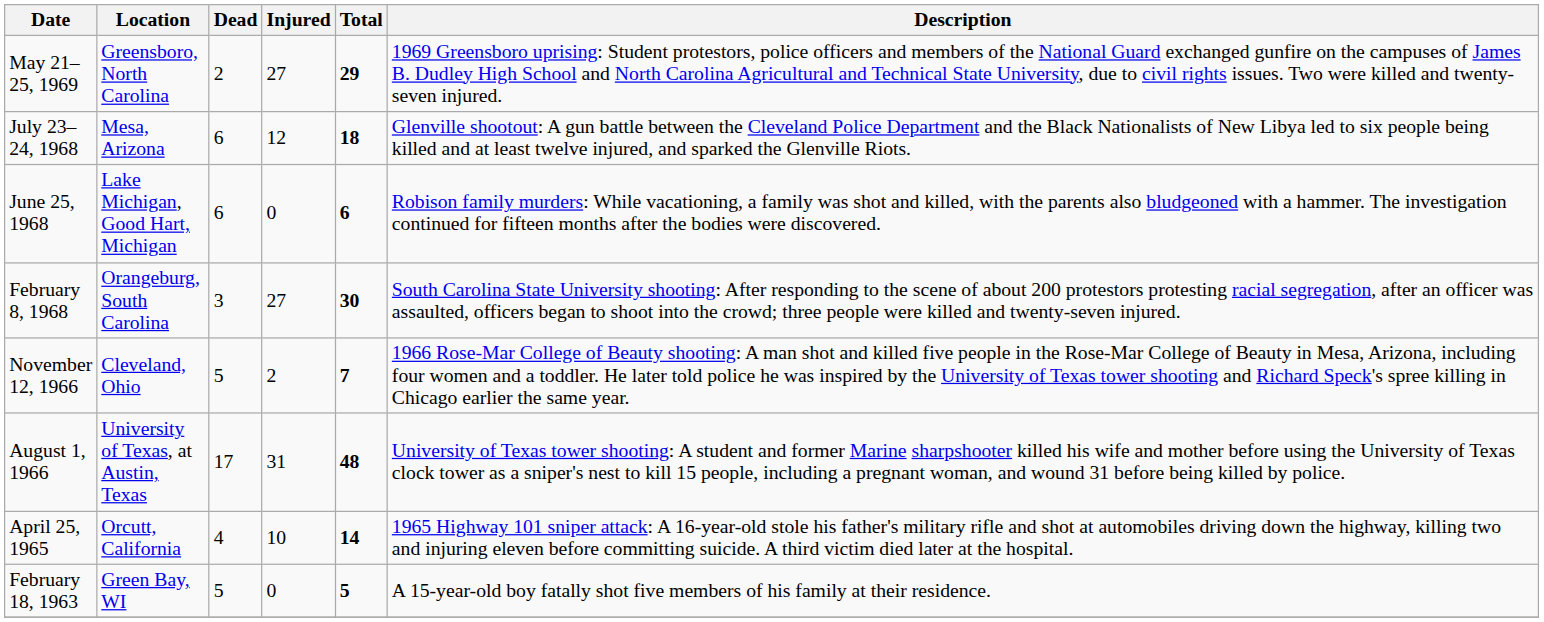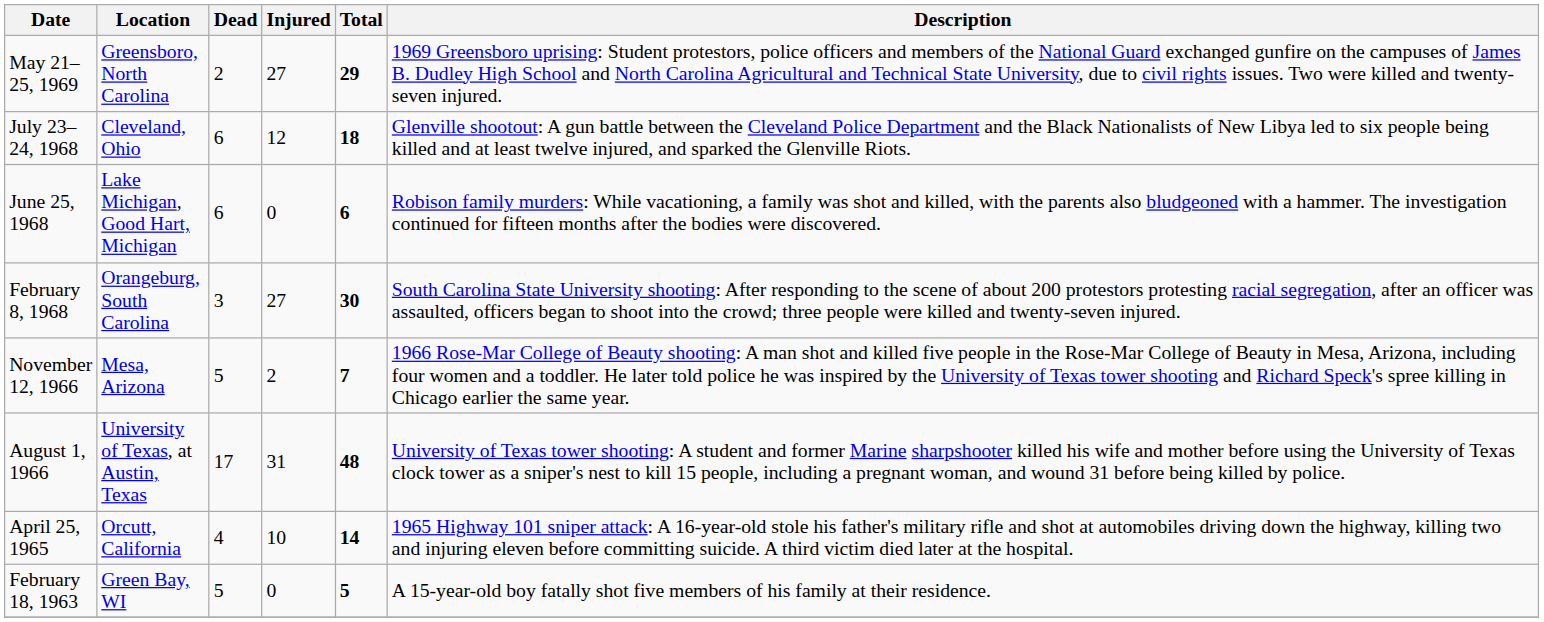July 23–24, 1968 | Location: Mesa, Arizona -> Cleveland, Ohio
November 12, 1966 | Location: Cleveland, Ohio -> Mesa, Arizona
